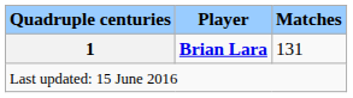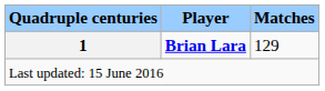1 | Matches: 131 -> 129
